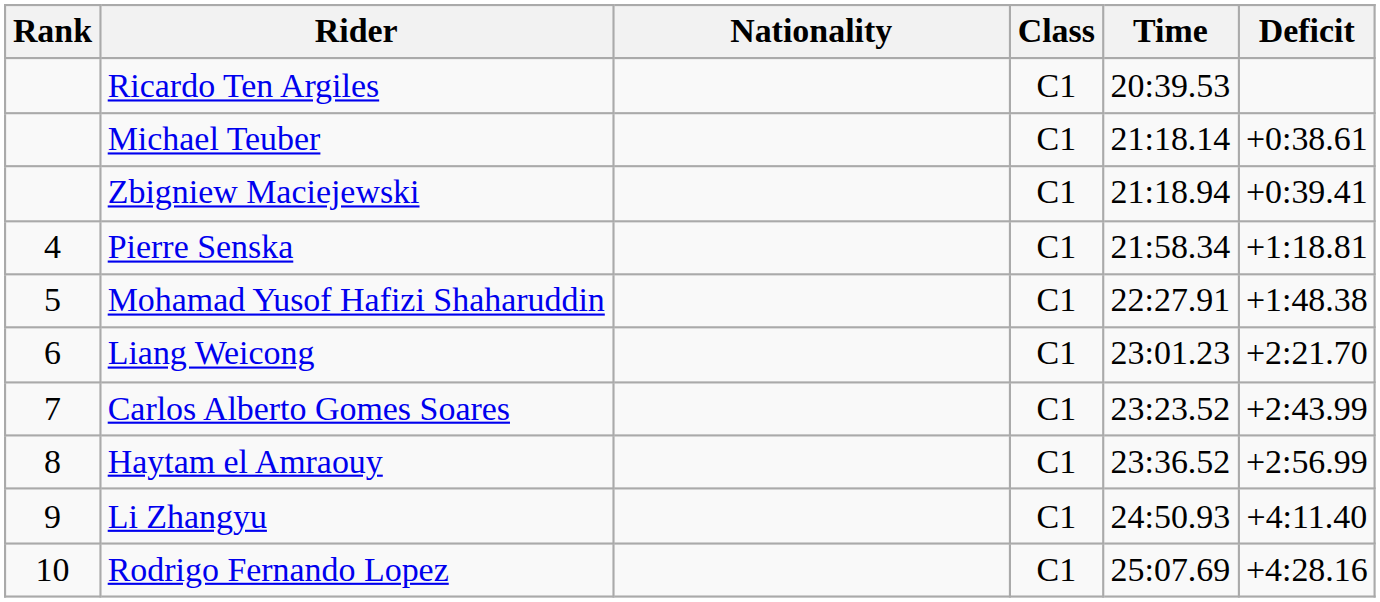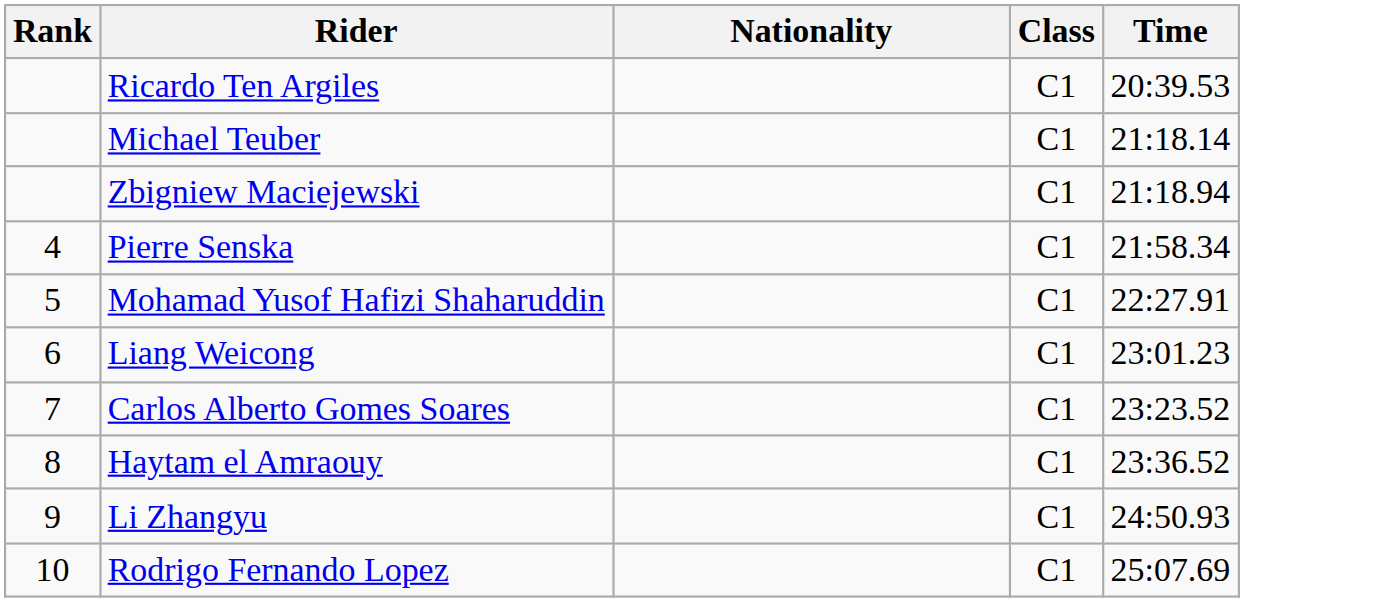- column: Deficit | +0:38.61 | +0:39.41 | +1:18.81 | +1:48.38 | +2:21.70 | +2:43.99 | +2:56.99 | +4:11.40 | +4:28.16
